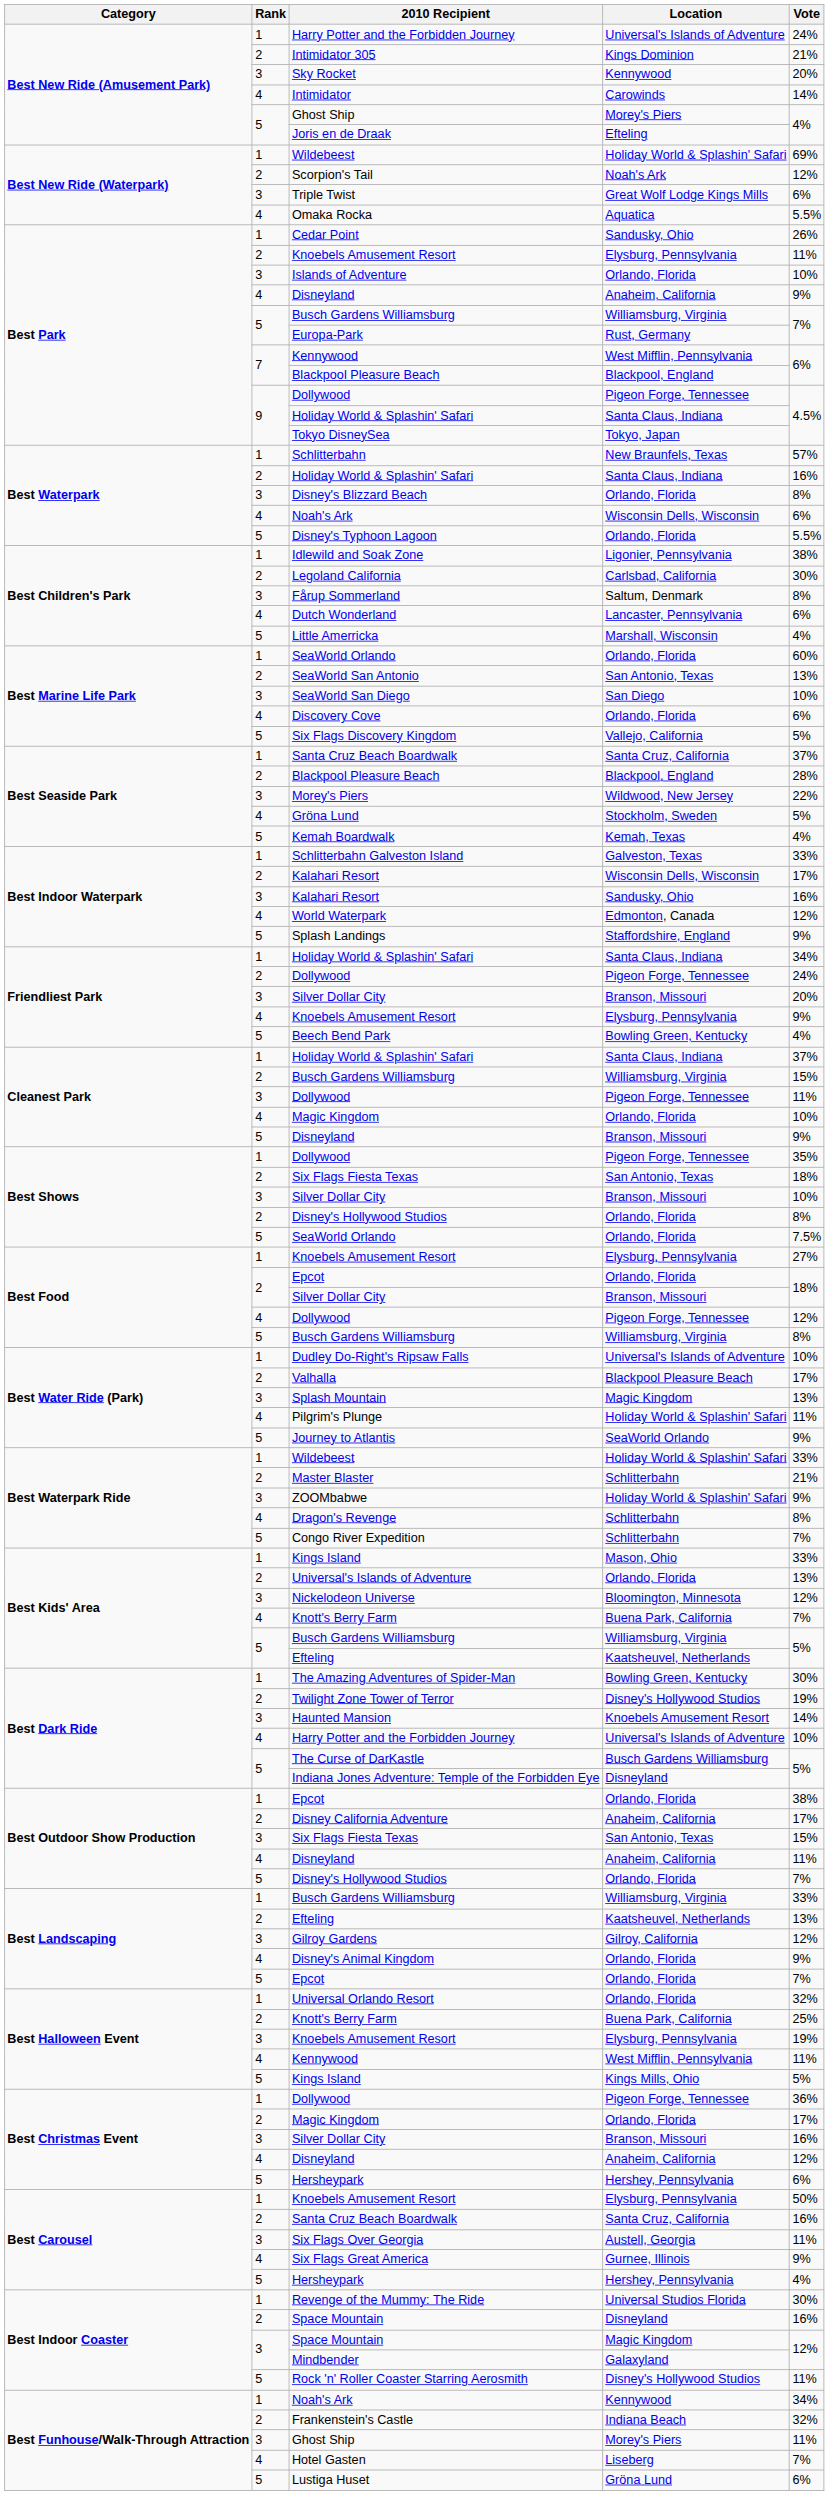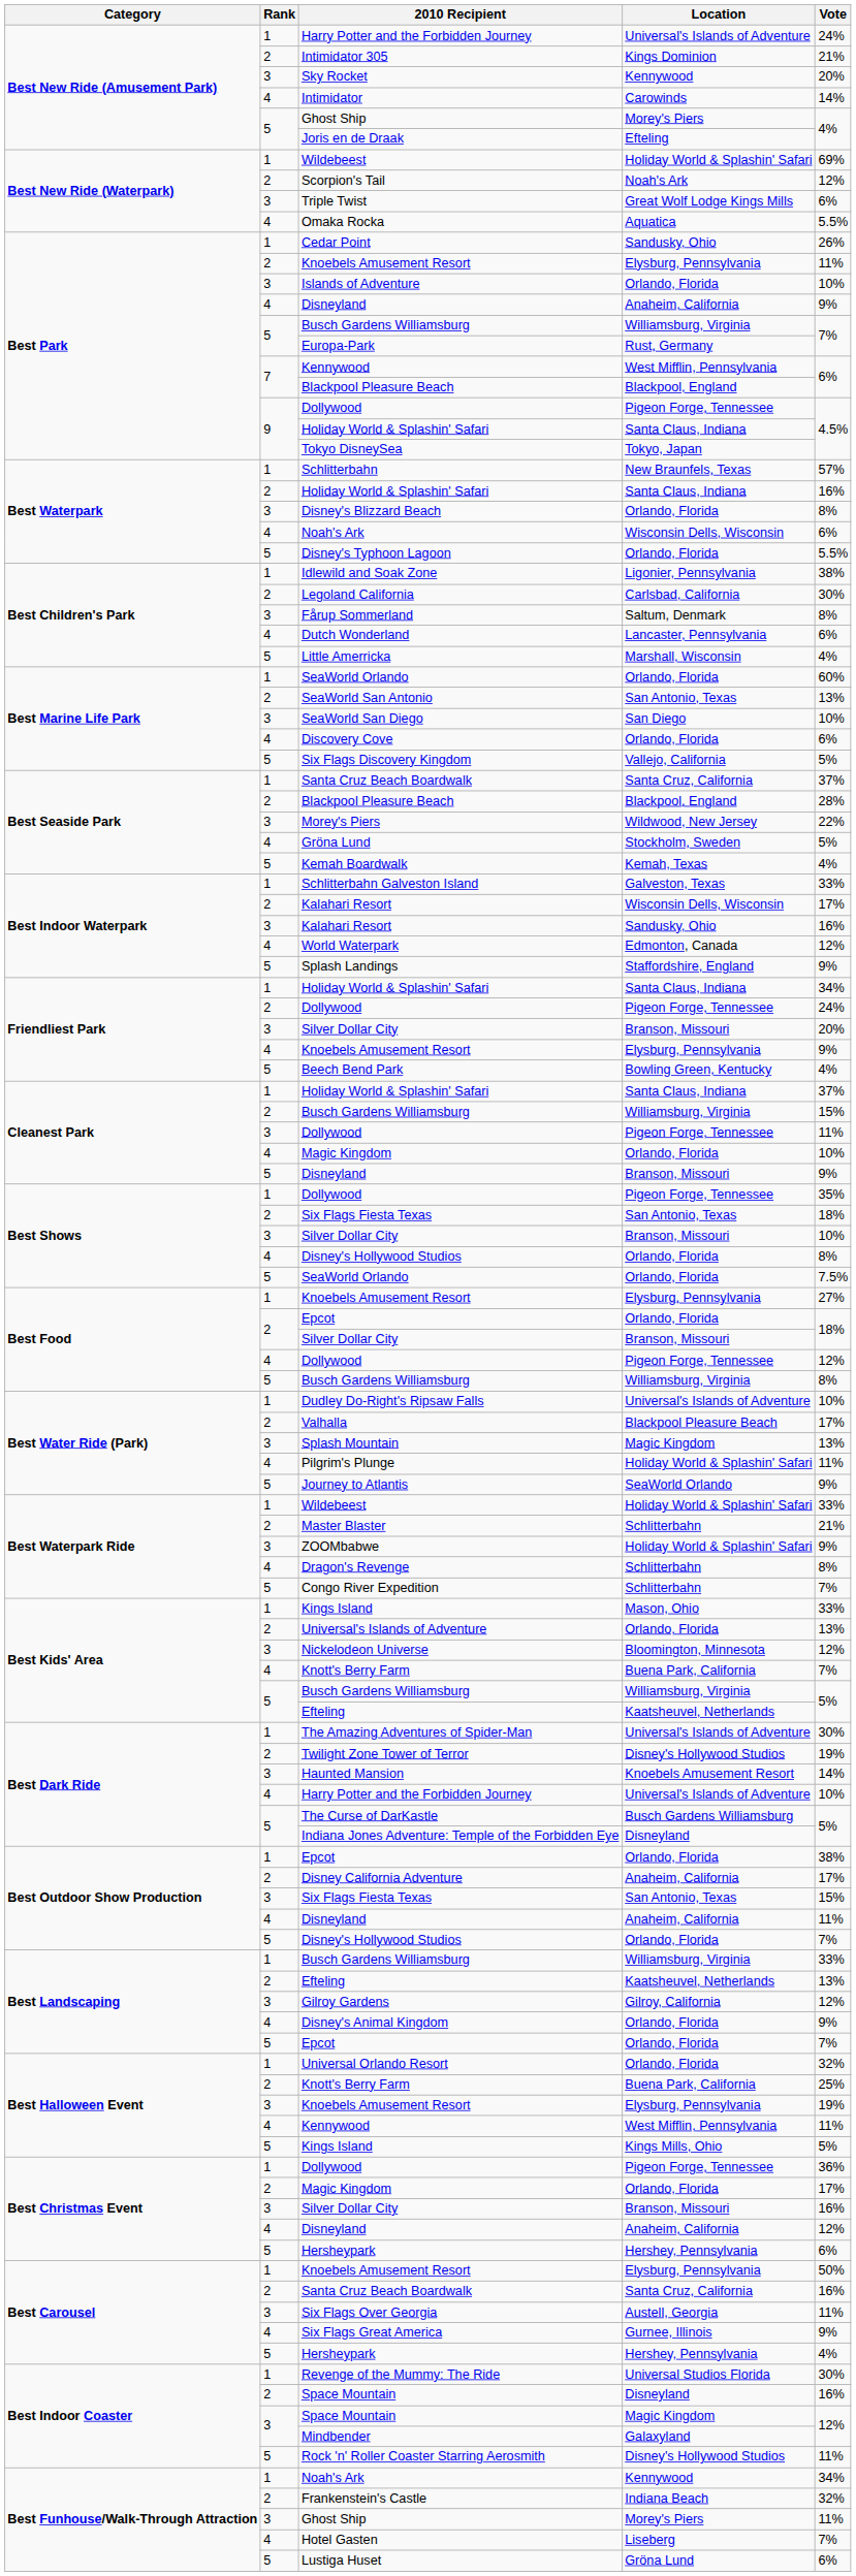Best Shows / Disney's Hollywood Studios | Rank: 2 -> 4
The Amazing Adventures of Spider-Man | Location: Bowling Green, Kentucky -> Universal's Islands of Adventure
